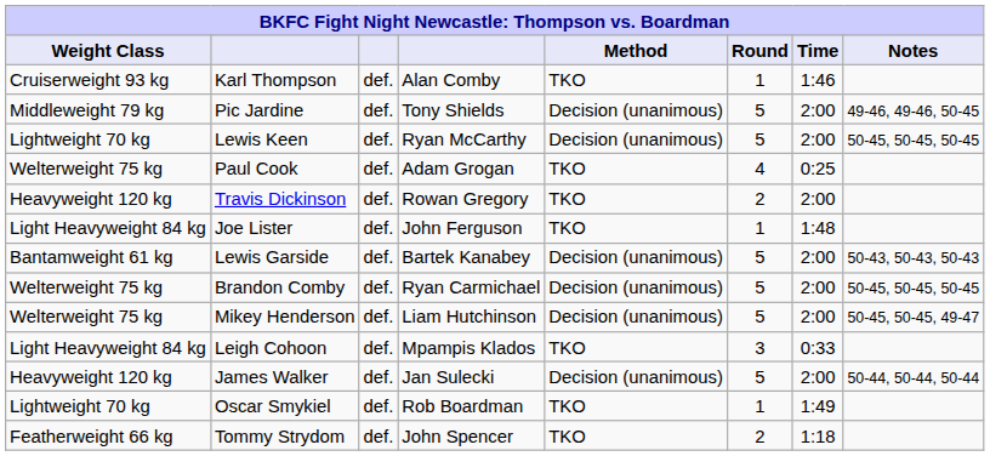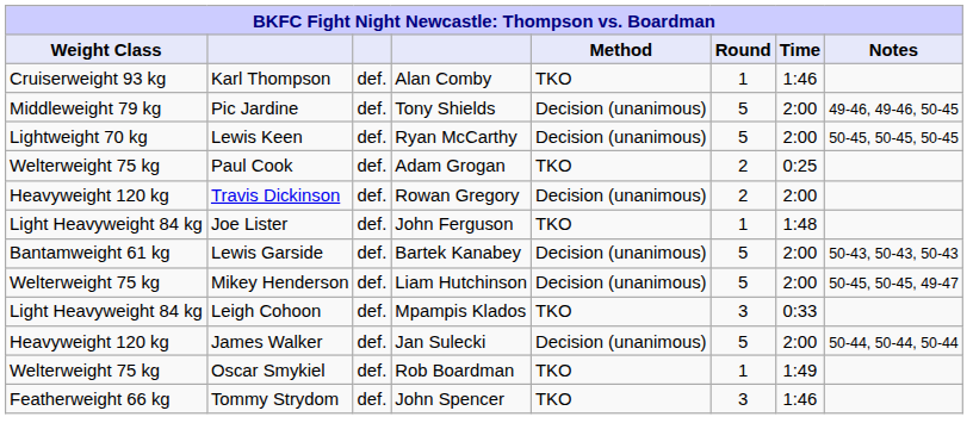Paul Cook | Round: 4 -> 2
Travis Dickinson | Method: TKO -> Decision (unanimous)
- row: Welterweight 75 kg | Brandon Comby | def. | Ryan Carmichael | Decision (unanimous) | 5 | 2:00 | 50-45, 50-45, 50-45
Oscar Smykiel | Weight Class: Lightweight 70 kg -> Welterweight 75 kg
Tommy Strydom | Round: 2 -> 3
Tommy Strydom | Time: 1:18 -> 1:46
